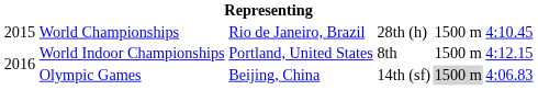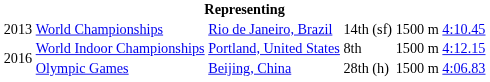World Championships | column 1: 2015 -> 2013
World Championships | column 4: 28th (h) -> 14th (sf)
Olympic Games | column 4: 14th (sf) -> 28th (h)
Olympic Games | column 5: lightgrey background -> no background
